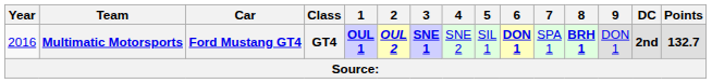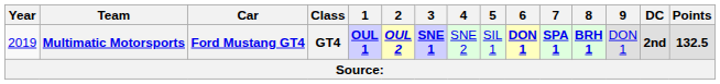Multimatic Motorsports | Year: 2016 -> 2019
Multimatic Motorsports | 7: normal -> bold
Multimatic Motorsports | Points: 132.7 -> 132.5
